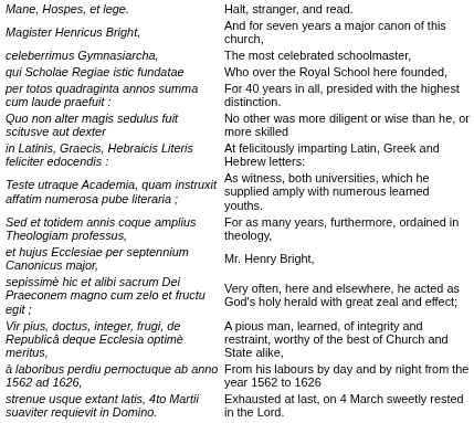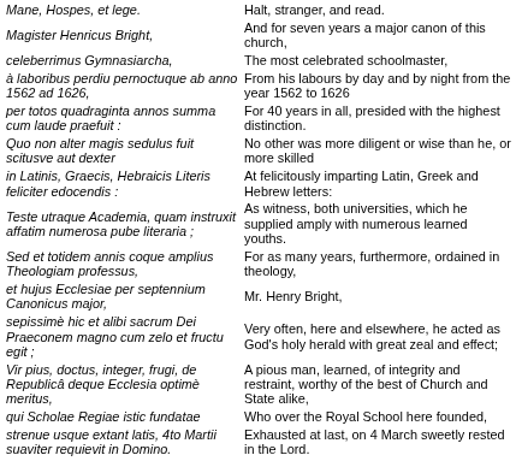rows swapped: qui Scholae Regiae istic fundatae <-> à laboribus perdiu pernoctuque ab anno 1562 ad 1626,
